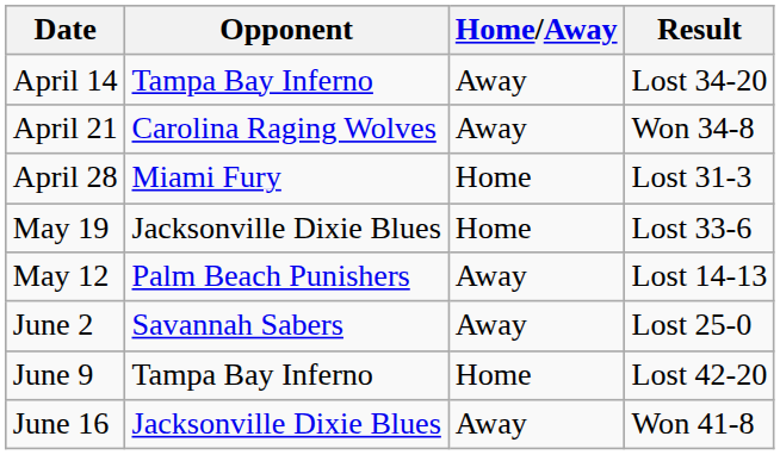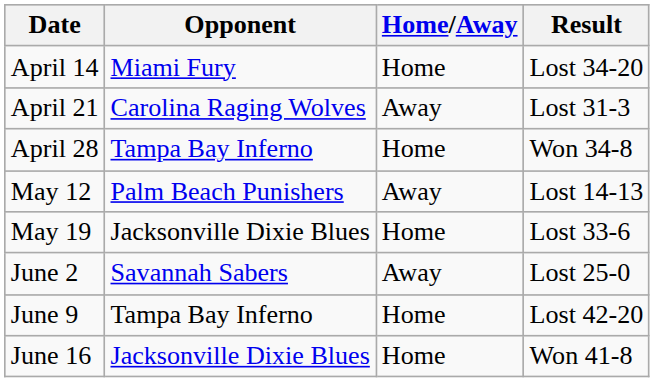April 14 | Opponent: Tampa Bay Inferno -> Miami Fury
April 14 | Home/Away: Away -> Home
April 21 | Result: Won 34-8 -> Lost 31-3
April 28 | Opponent: Miami Fury -> Tampa Bay Inferno
April 28 | Result: Lost 31-3 -> Won 34-8
rows swapped: May 12 <-> May 19
June 16 | Home/Away: Away -> Home
